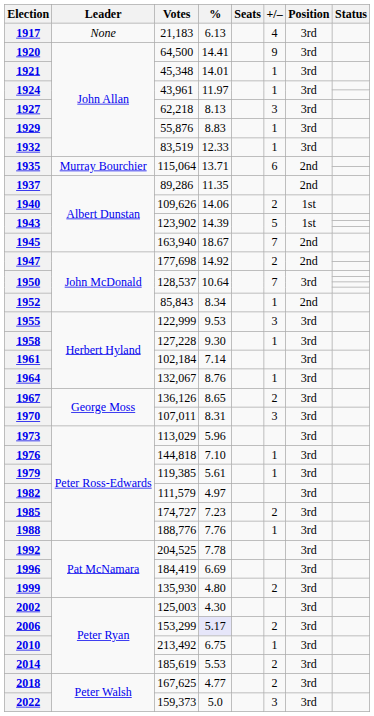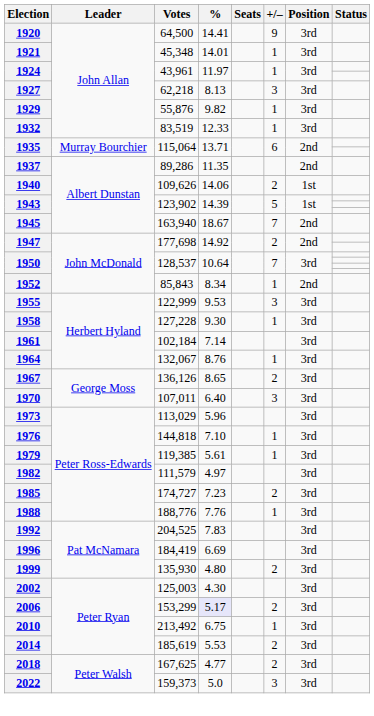- row: 1917 | None | 21,183 | 6.13 | 4 | 3rd
1929 | %: 8.83 -> 9.82
1970 | %: 8.31 -> 6.40
1992 | %: 7.78 -> 7.83
